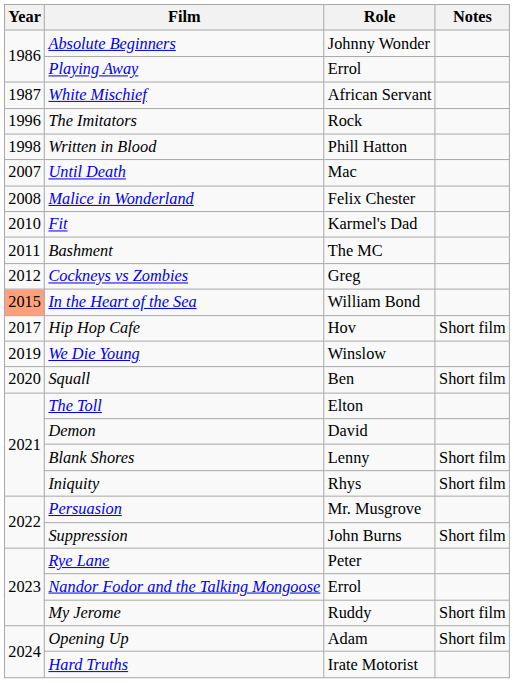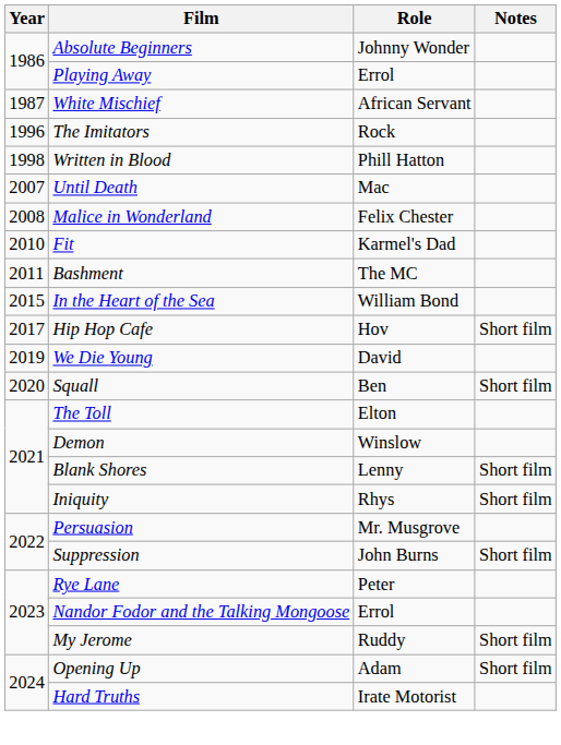- row: 2012 | Cockneys vs Zombies | Greg
In the Heart of the Sea | Year: lightsalmon background -> no background
We Die Young | Role: Winslow -> David
Demon | Role: David -> Winslow
